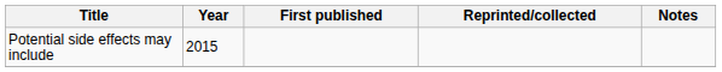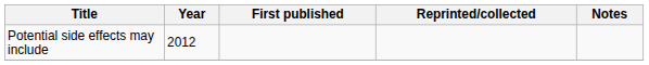Potential side effects may include | Year: 2015 -> 2012
